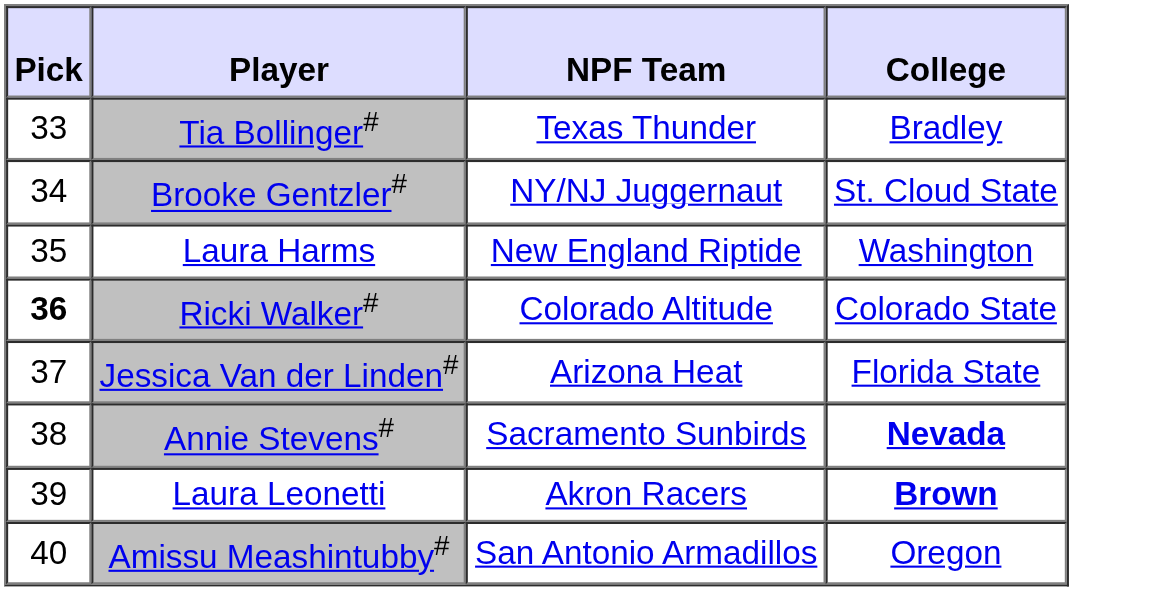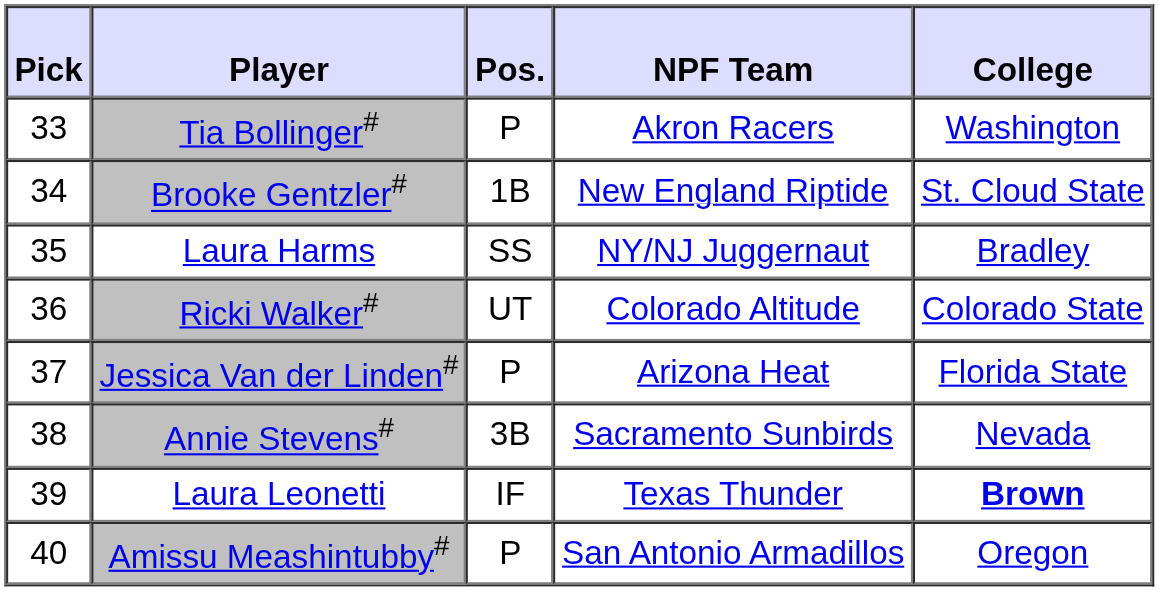+ column: Pos. | P | 1B | SS | UT | P | 3B | IF | P
Tia Bollinger# | NPF Team: Texas Thunder -> Akron Racers
Tia Bollinger# | College: Bradley -> Washington
Brooke Gentzler# | NPF Team: NY/NJ Juggernaut -> New England Riptide
Laura Harms | NPF Team: New England Riptide -> NY/NJ Juggernaut
Laura Harms | College: Washington -> Bradley
Ricki Walker# | Pick: bold -> normal
Annie Stevens# | College: bold -> normal
Laura Leonetti | NPF Team: Akron Racers -> Texas Thunder
